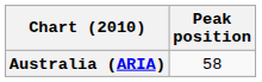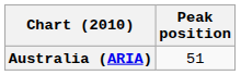Australia (ARIA) | Peak position: 58 -> 51
